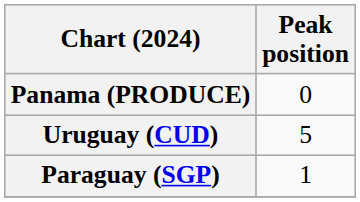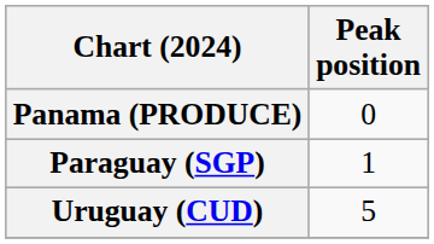rows swapped: Paraguay (SGP) <-> Uruguay (CUD)
